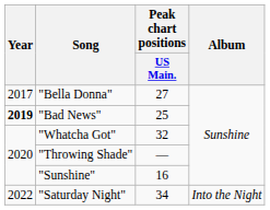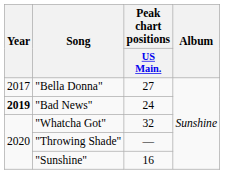"Bad News" | Peak chart positions / US Main.: 25 -> 24
- row: 2022 | "Saturday Night" | 34 | Into the Night
